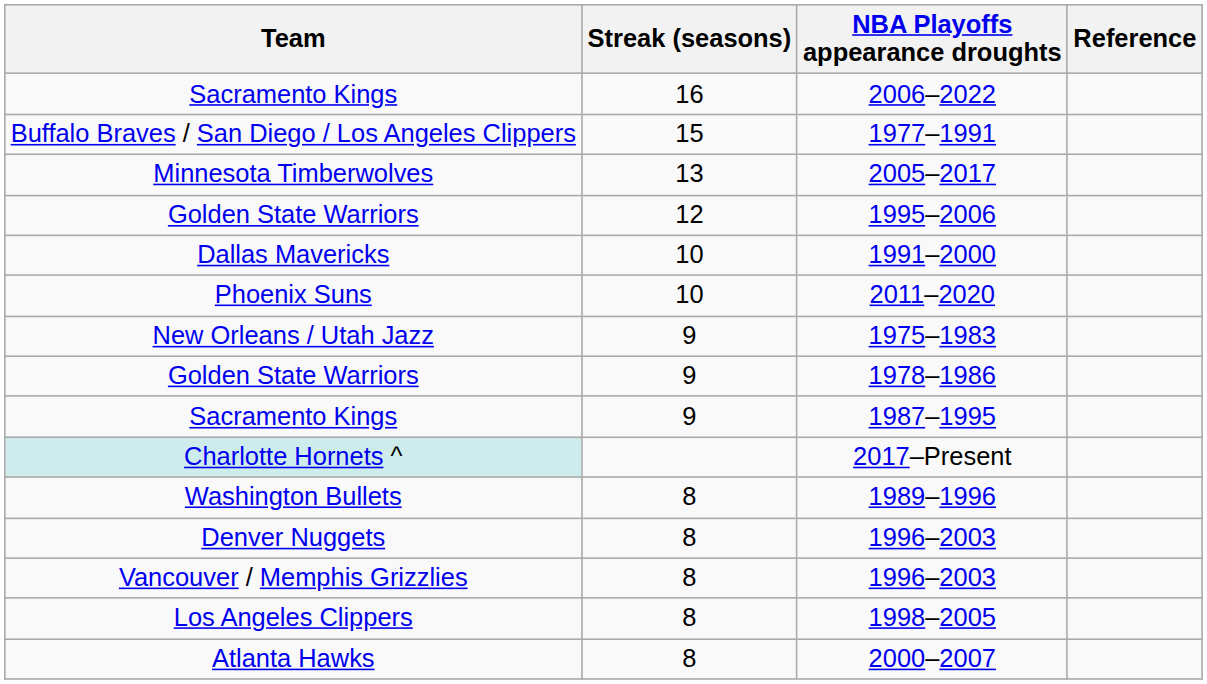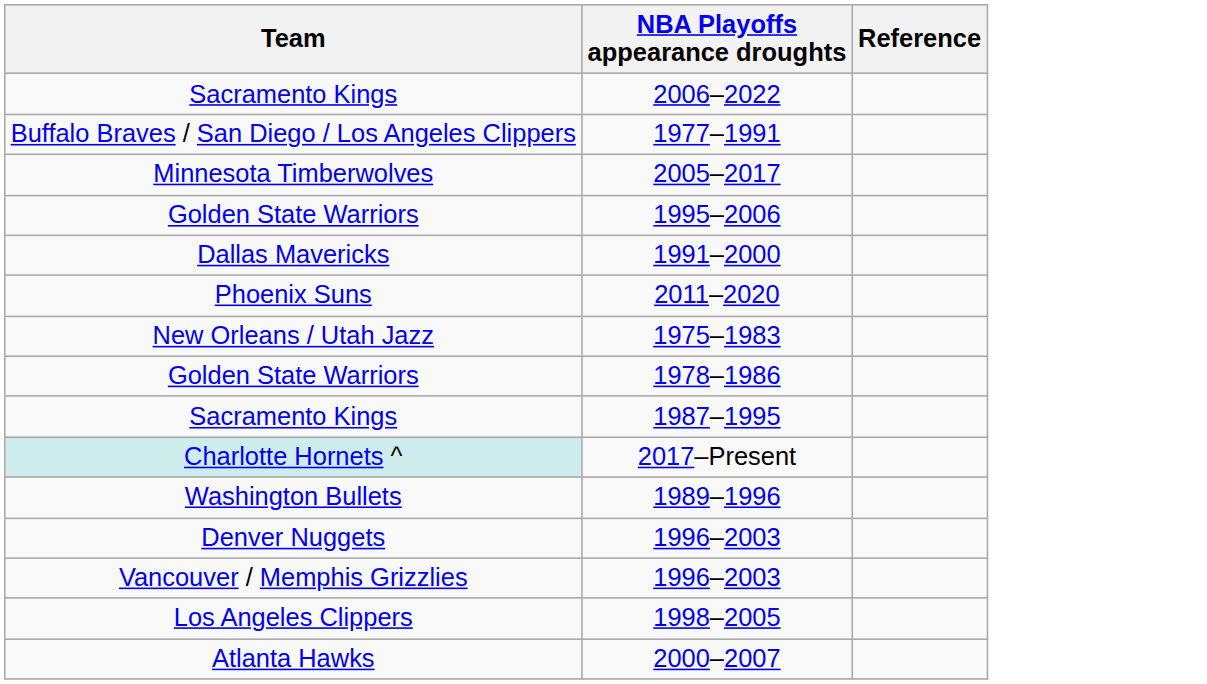- column: Streak (seasons) | 16 | 15 | 13 | 12 | 10 | 10 | 9 | 9 | 9 | 8 | 8 | 8 | 8 | 8
